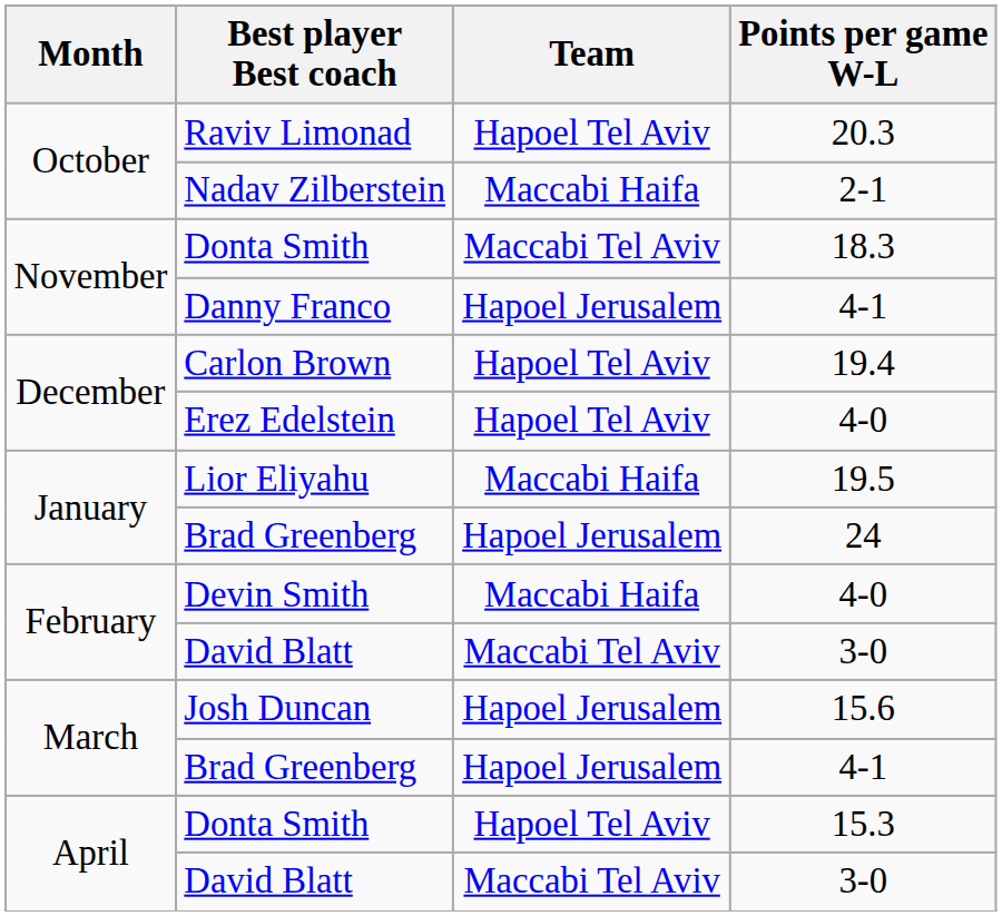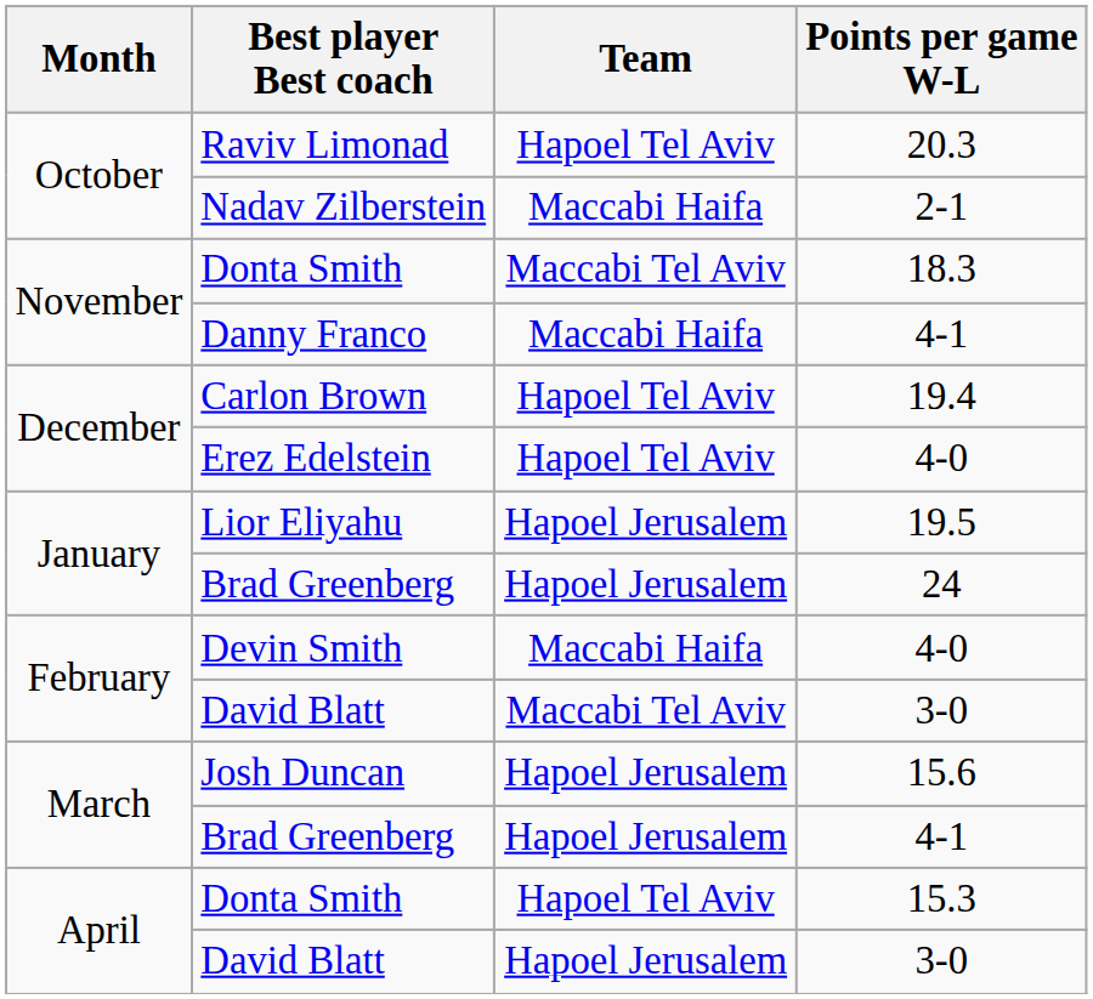Danny Franco | Team: Hapoel Jerusalem -> Maccabi Haifa
Lior Eliyahu | Team: Maccabi Haifa -> Hapoel Jerusalem
April / David Blatt | Team: Maccabi Tel Aviv -> Hapoel Jerusalem
